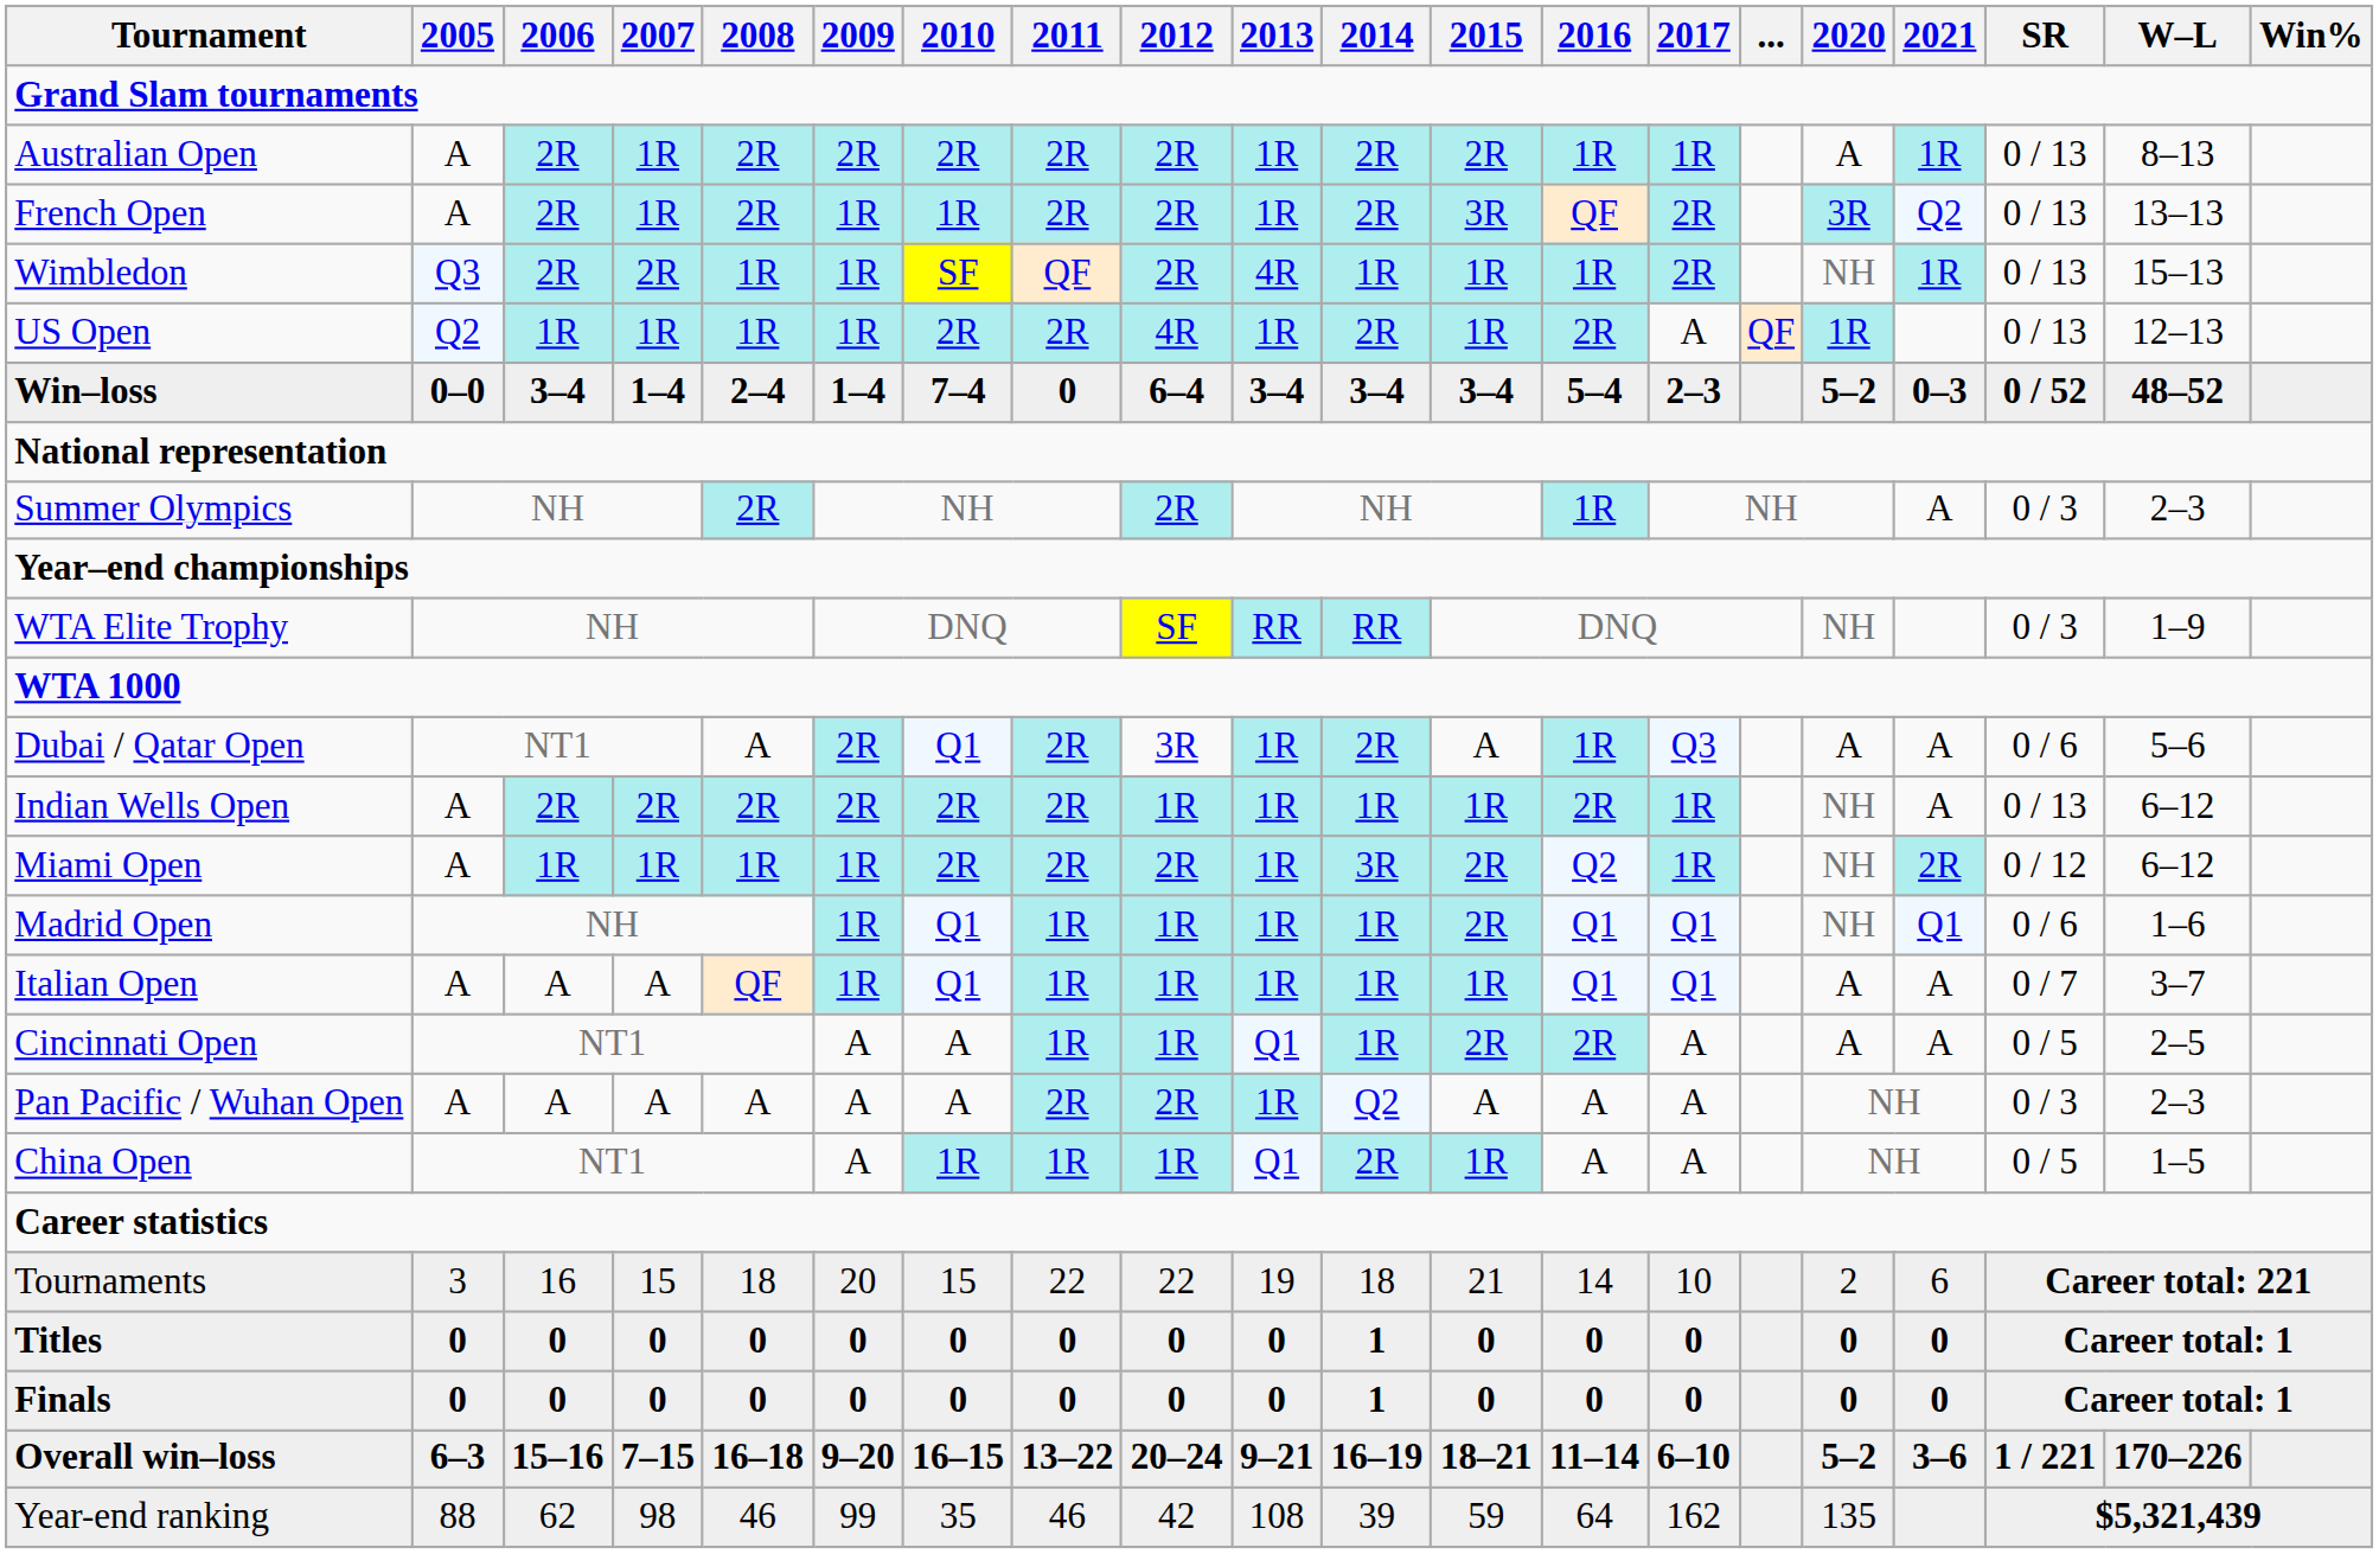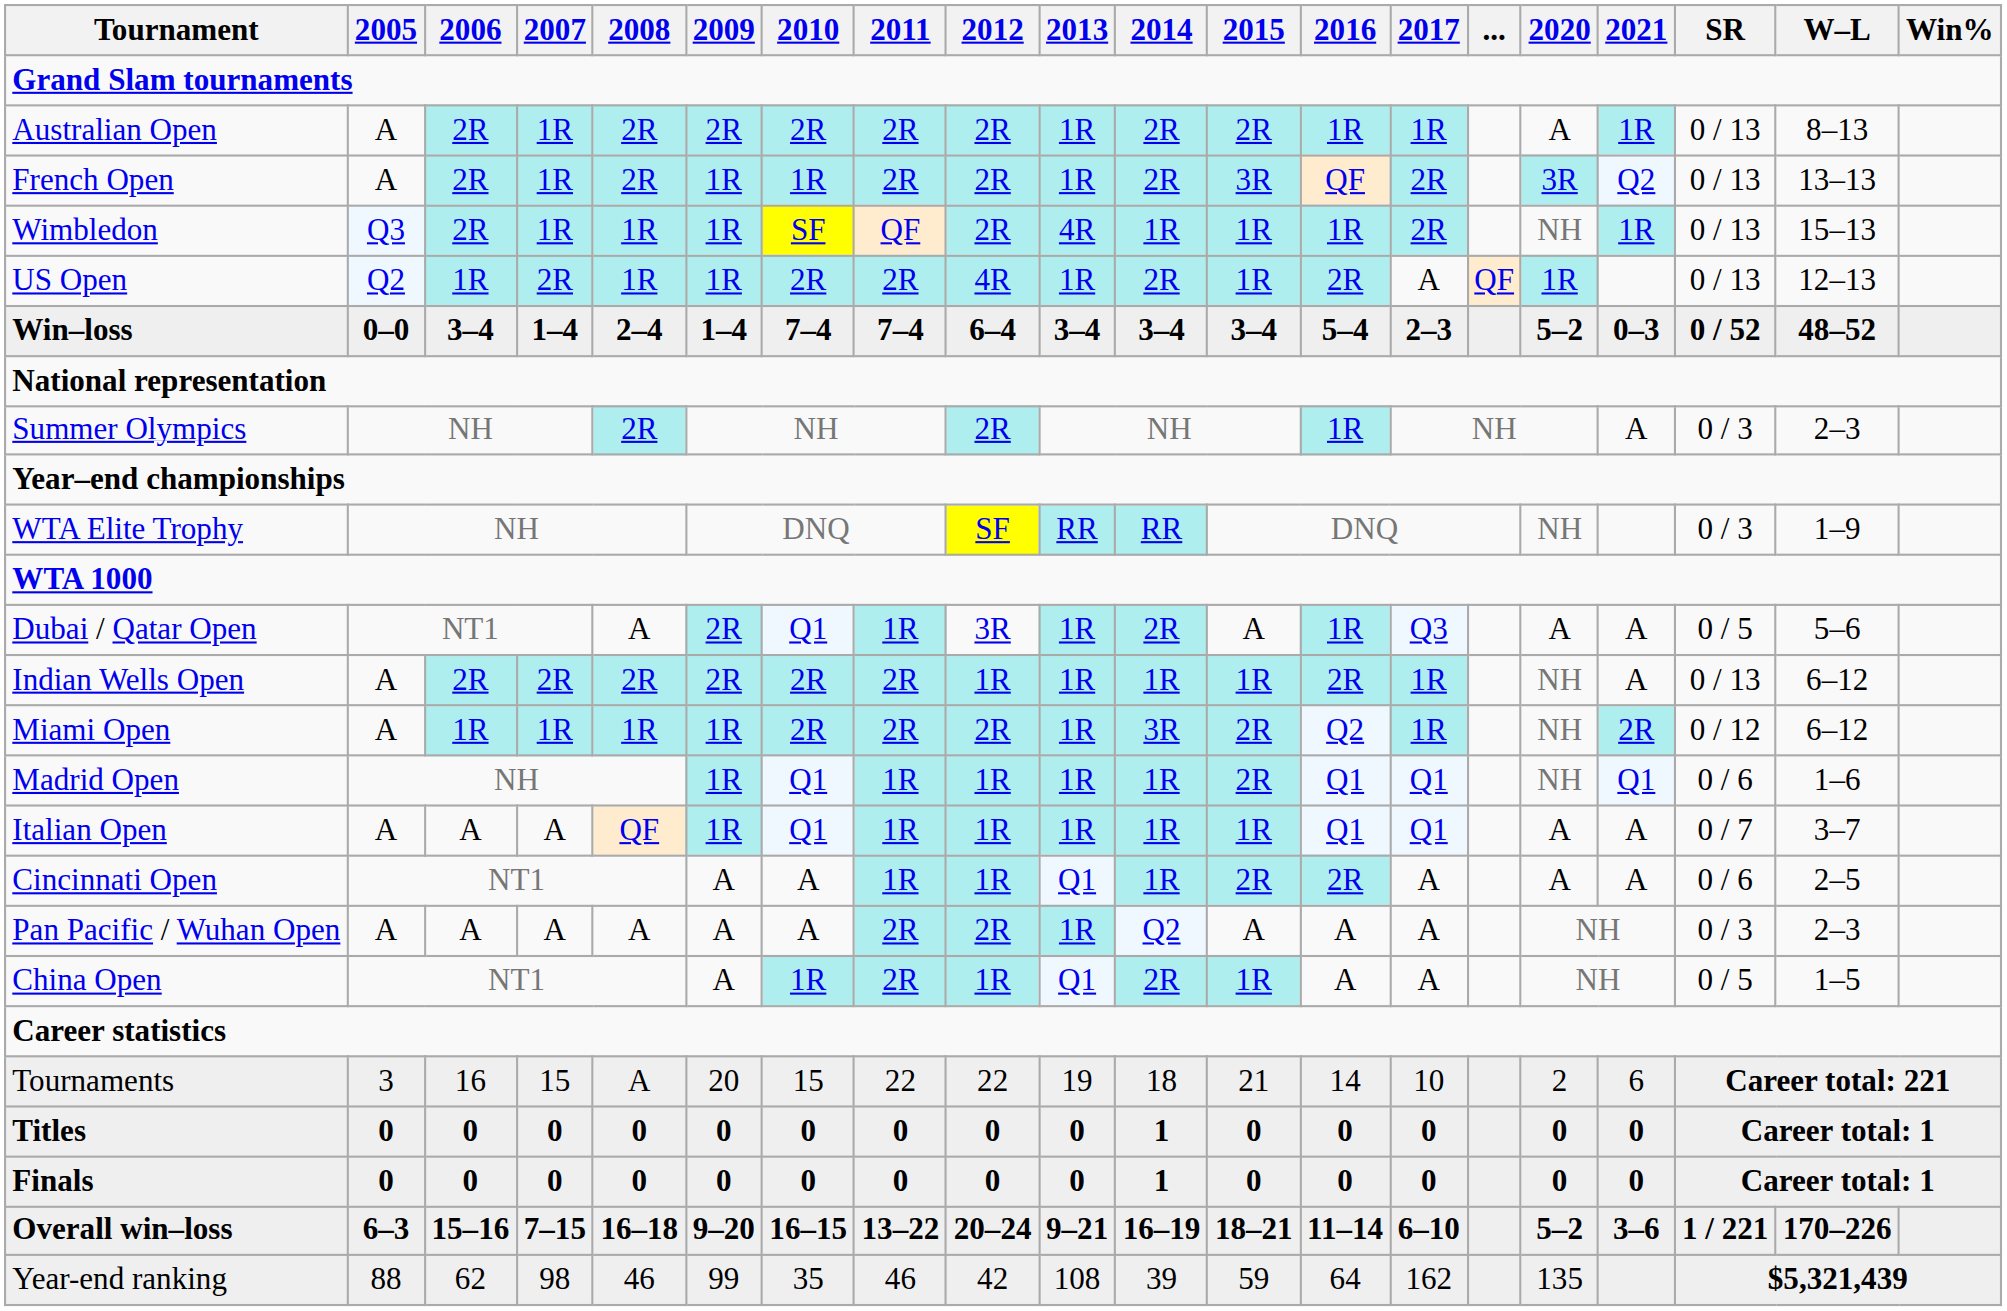Wimbledon | 2007: 2R -> 1R
US Open | 2007: 1R -> 2R
Win–loss | 2011: 0 -> 7–4
Dubai / Qatar Open | 2011: 2R -> 1R
Dubai / Qatar Open | SR: 0 / 6 -> 0 / 5
Cincinnati Open | SR: 0 / 5 -> 0 / 6
China Open | 2011: 1R -> 2R
Tournaments | 2008: 18 -> A
